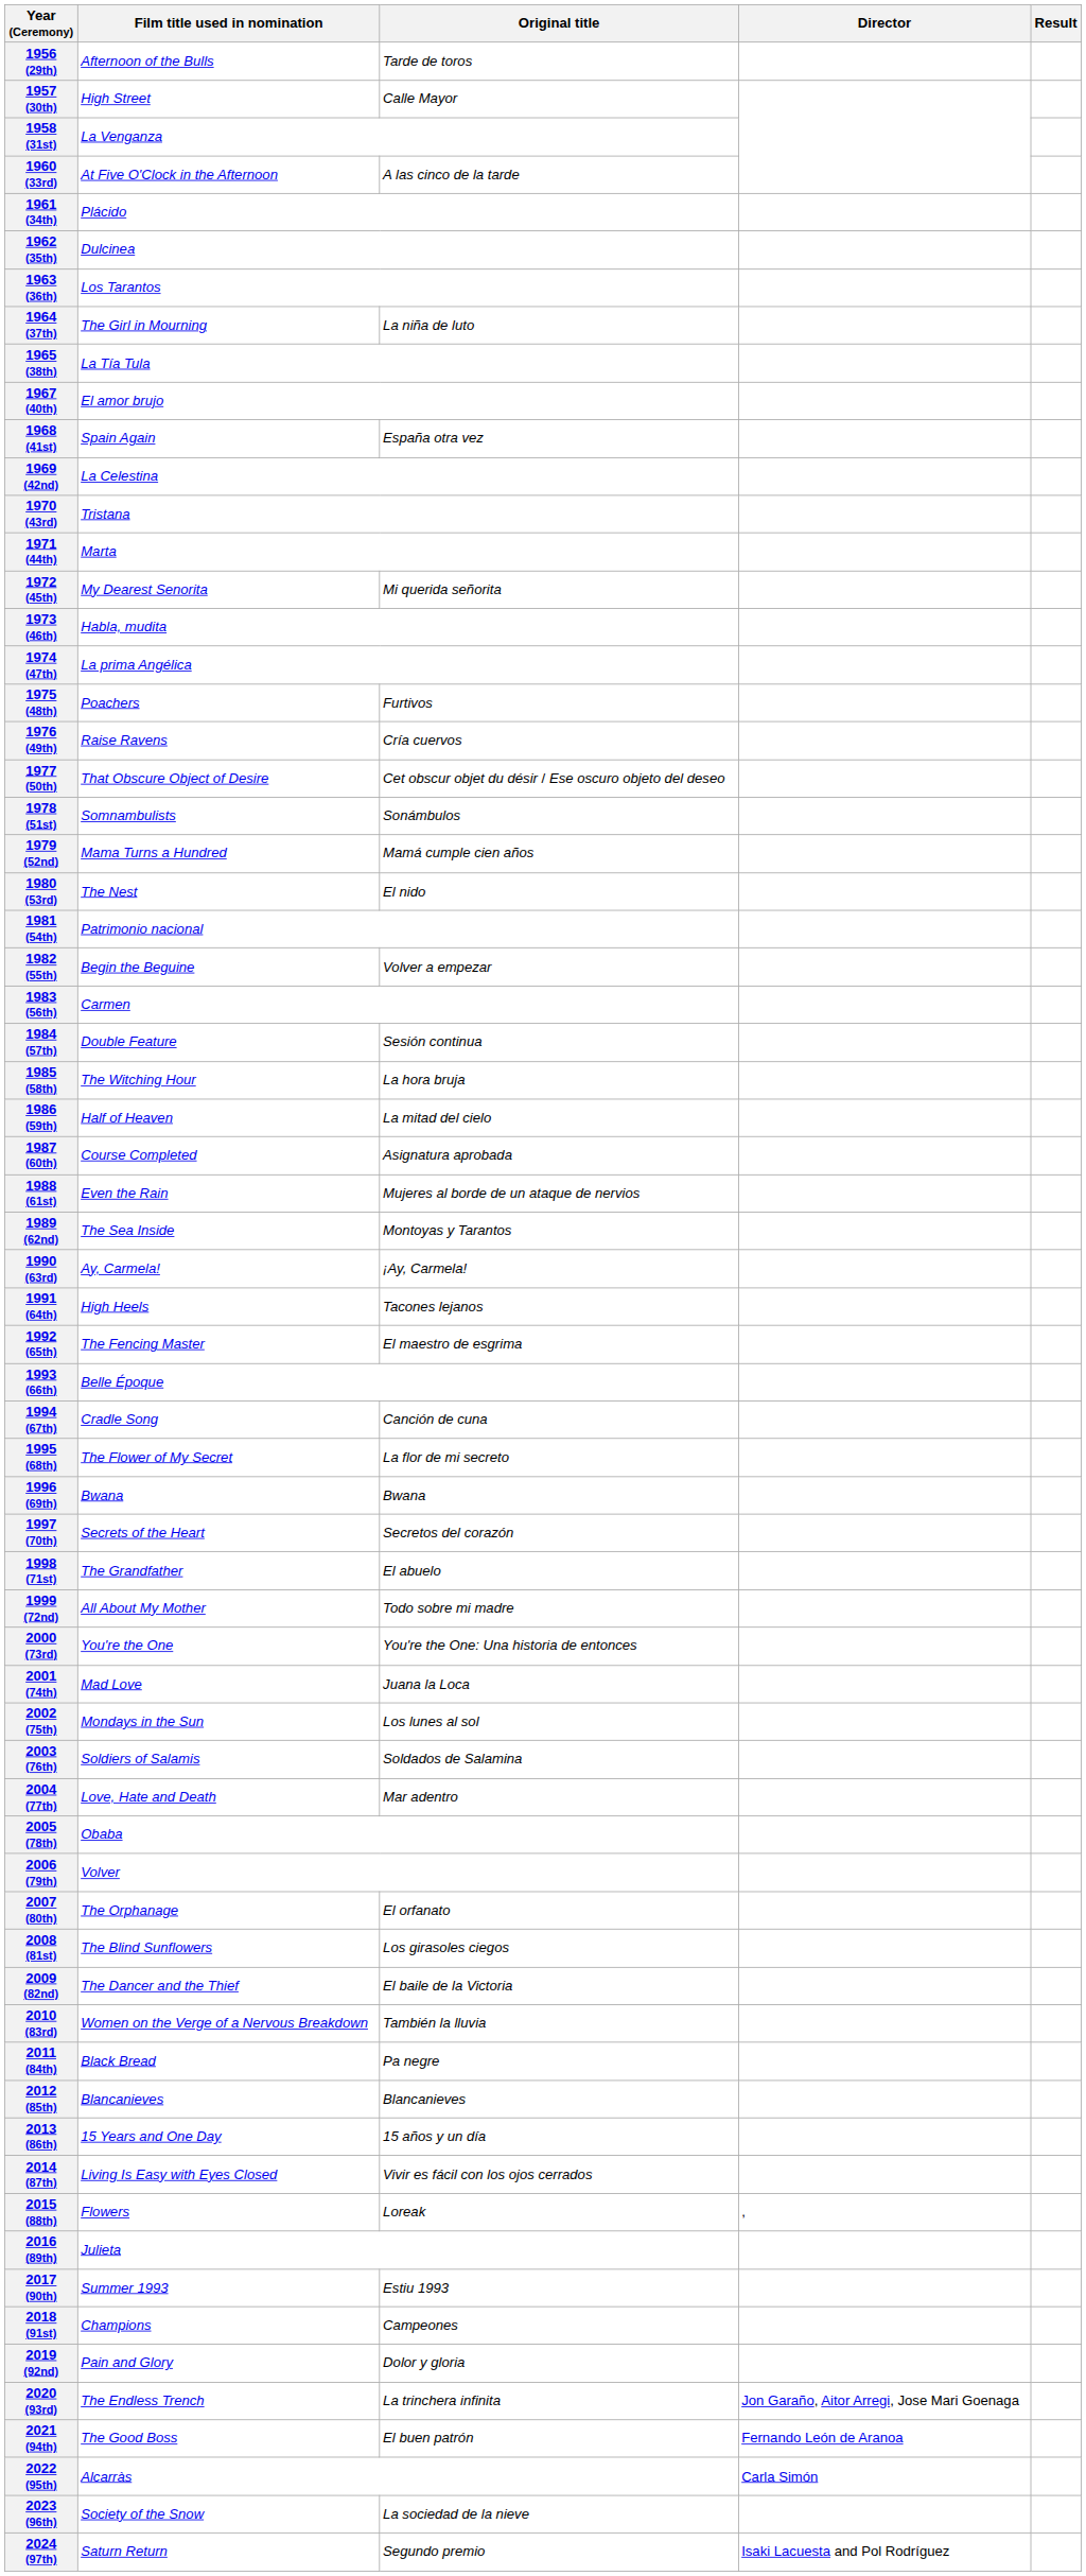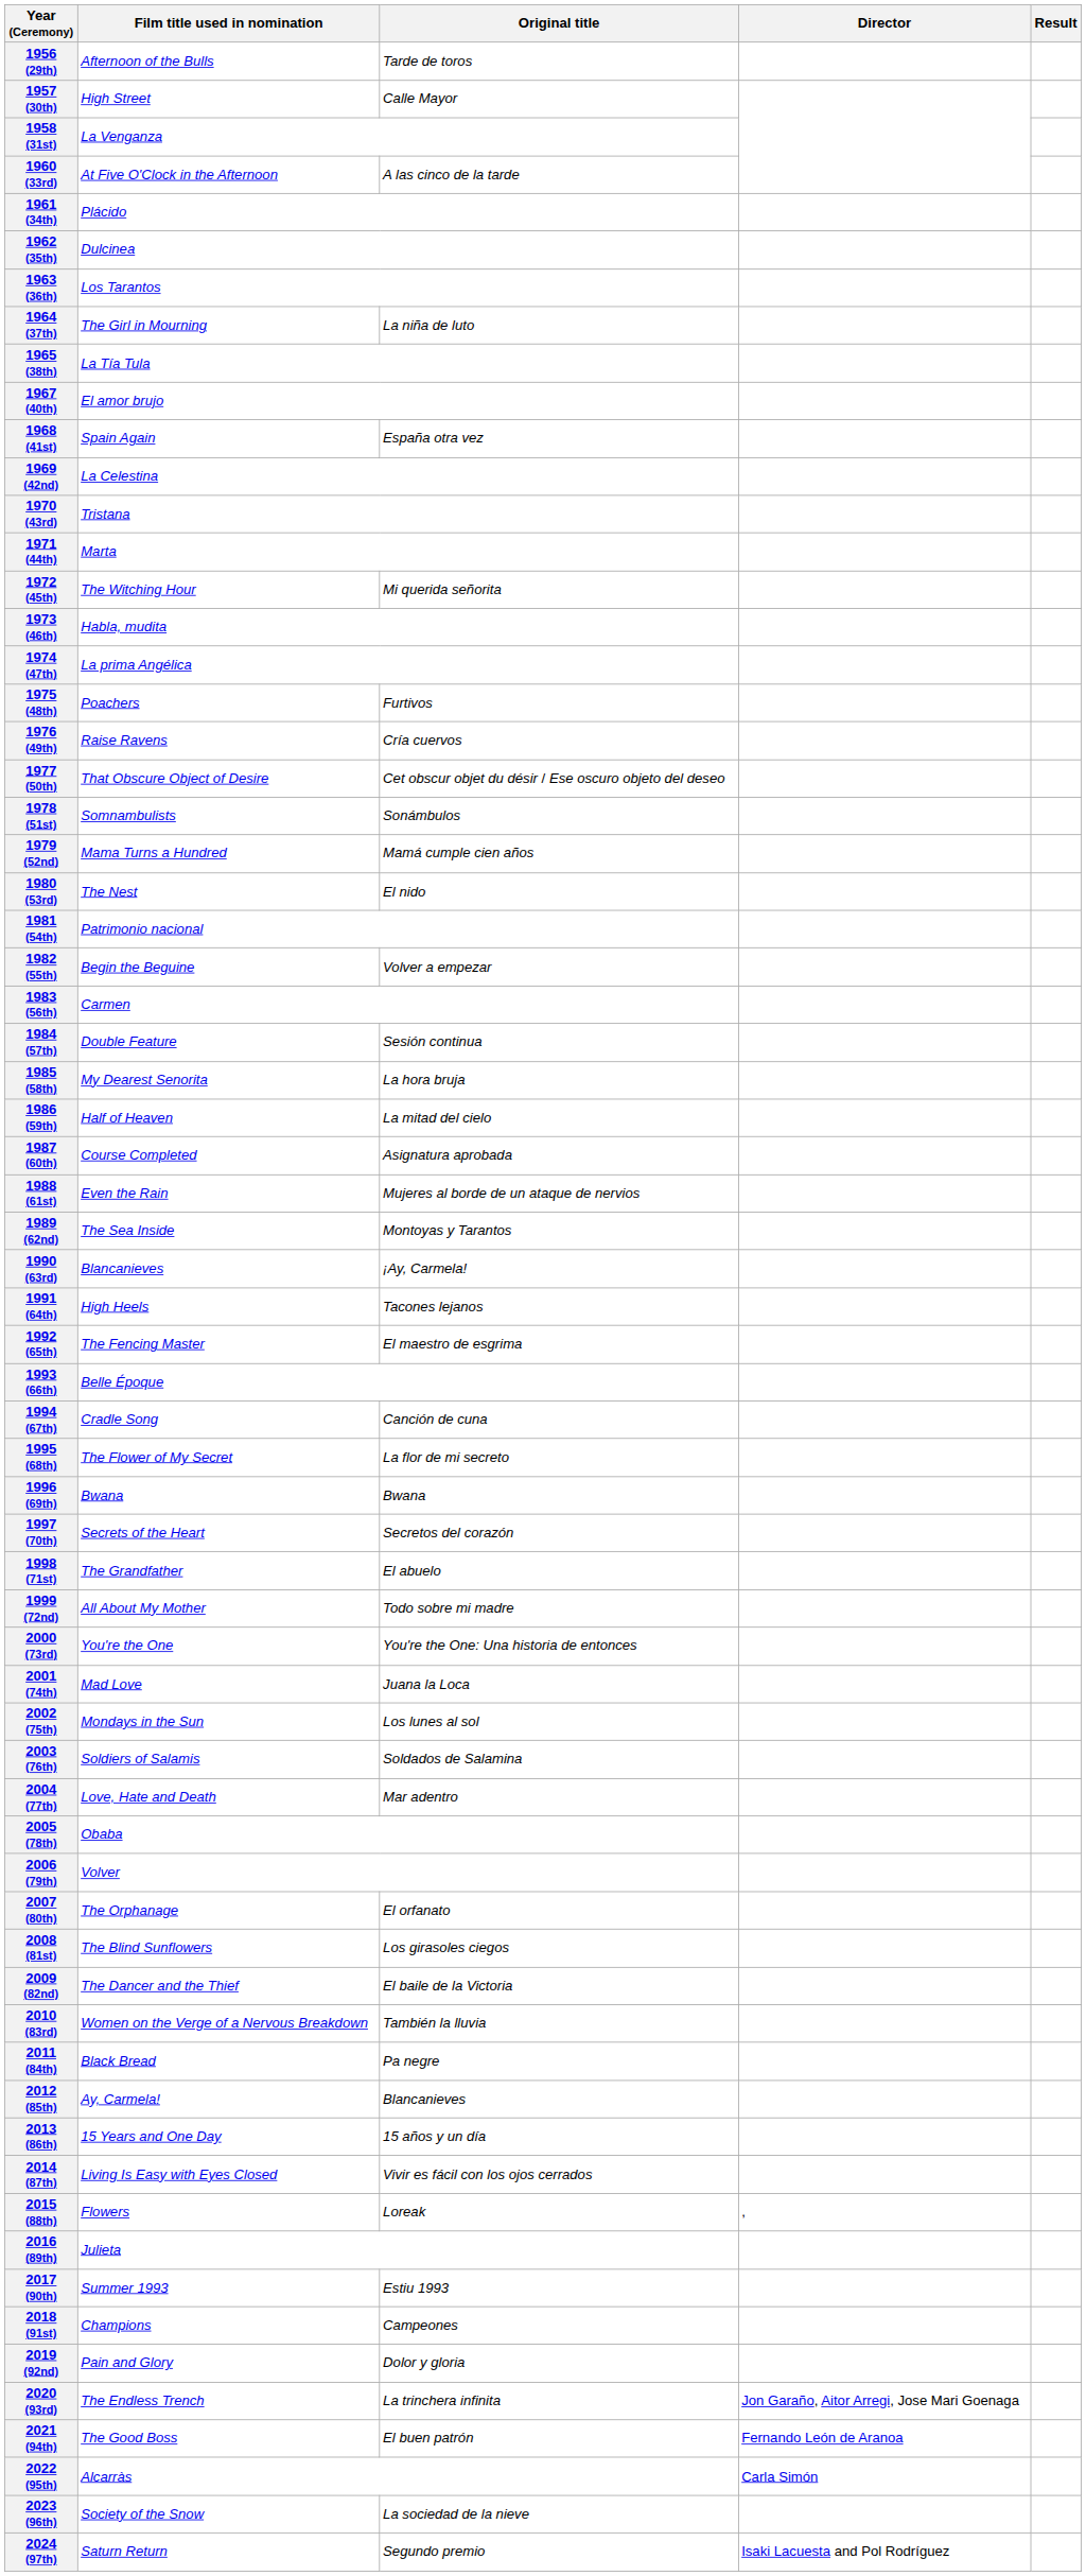1972 (45th) | Film title used in nomination: My Dearest Senorita -> The Witching Hour
1985 (58th) | Film title used in nomination: The Witching Hour -> My Dearest Senorita
1990 (63rd) | Film title used in nomination: Ay, Carmela! -> Blancanieves
2012 (85th) | Film title used in nomination: Blancanieves -> Ay, Carmela!
